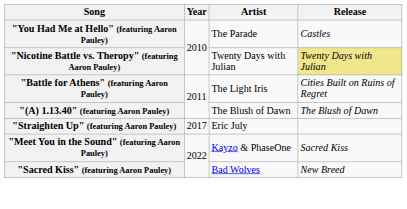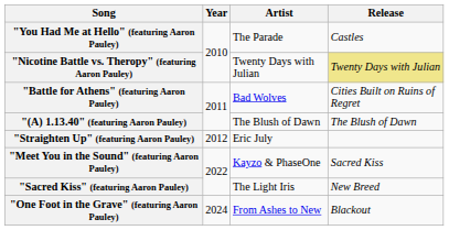"Battle for Athens" (featuring Aaron Pauley) | Artist: The Light Iris -> Bad Wolves
"Straighten Up" (featuring Aaron Pauley) | Year: 2017 -> 2012
"Sacred Kiss" (featuring Aaron Pauley) | Artist: Bad Wolves -> The Light Iris
+ row: "One Foot in the Grave" (featuring Aaron Pauley) | 2024 | From Ashes to New | Blackout
